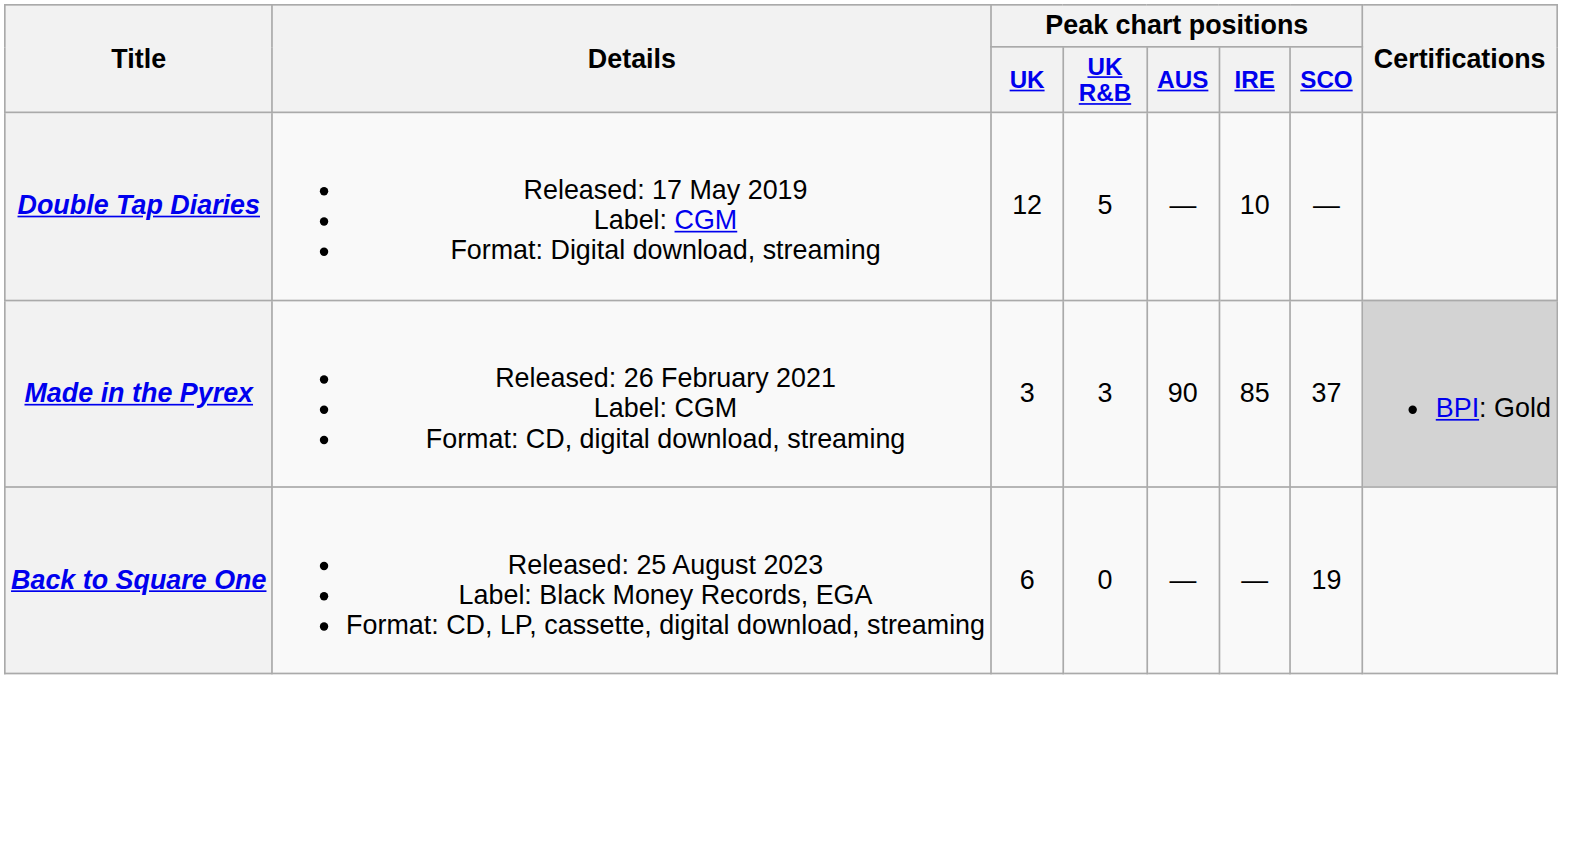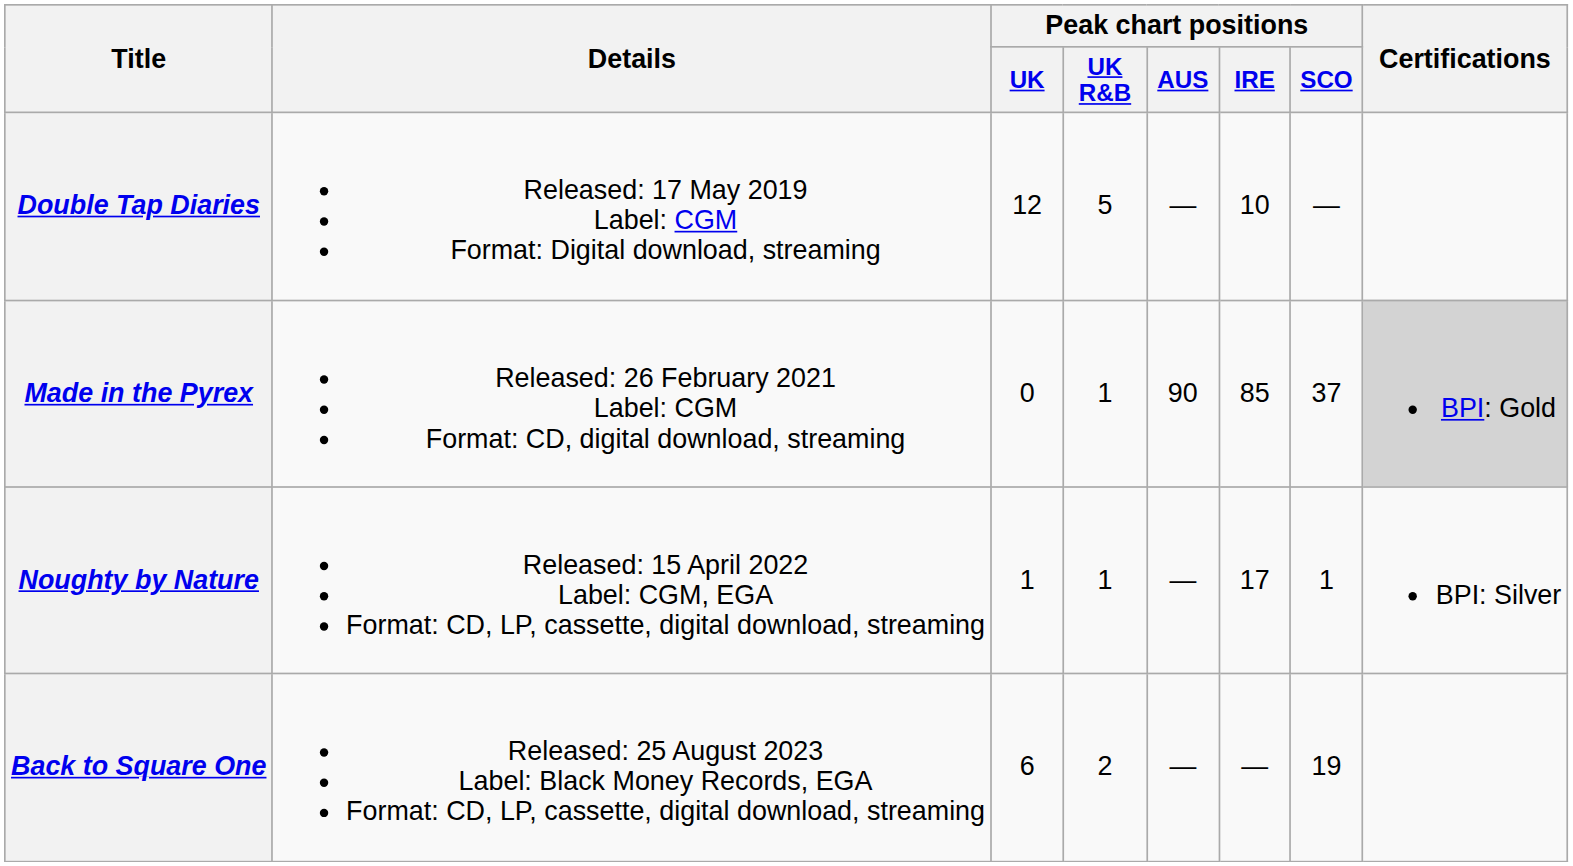Made in the Pyrex | Peak chart positions / UK: 3 -> 0
Made in the Pyrex | Peak chart positions / UK R&B: 3 -> 1
+ row: Noughty by Nature | Released: 15 April 2022 Label: CGM, EGA Format: CD, LP, cassette, digital download, streaming | 1 | 1 | — | 17 | 1 | BPI: Silver
Back to Square One | Peak chart positions / UK R&B: 0 -> 2
